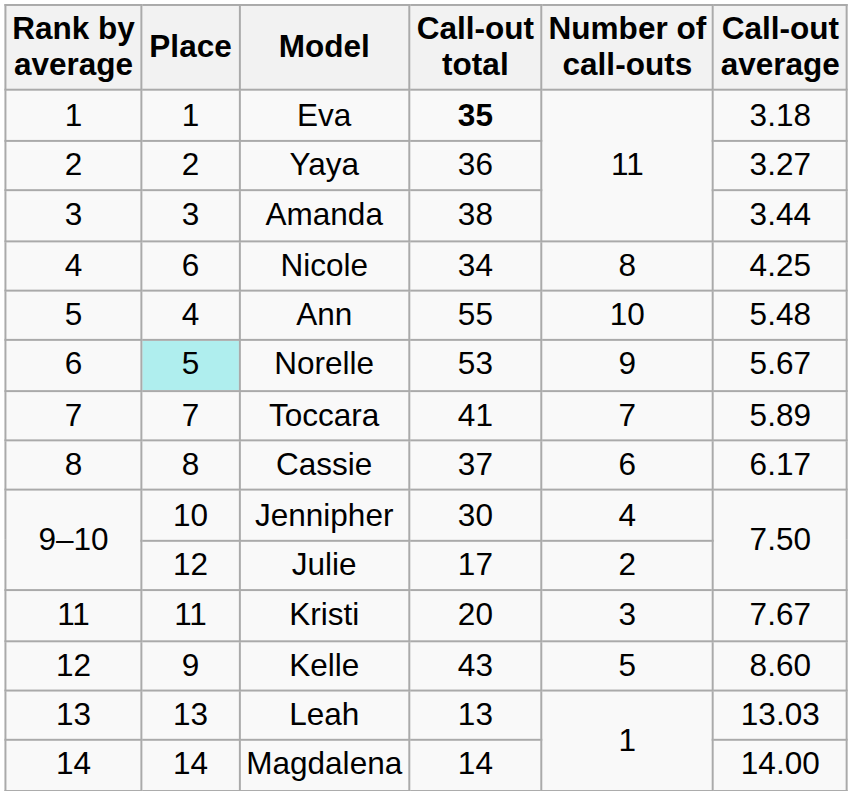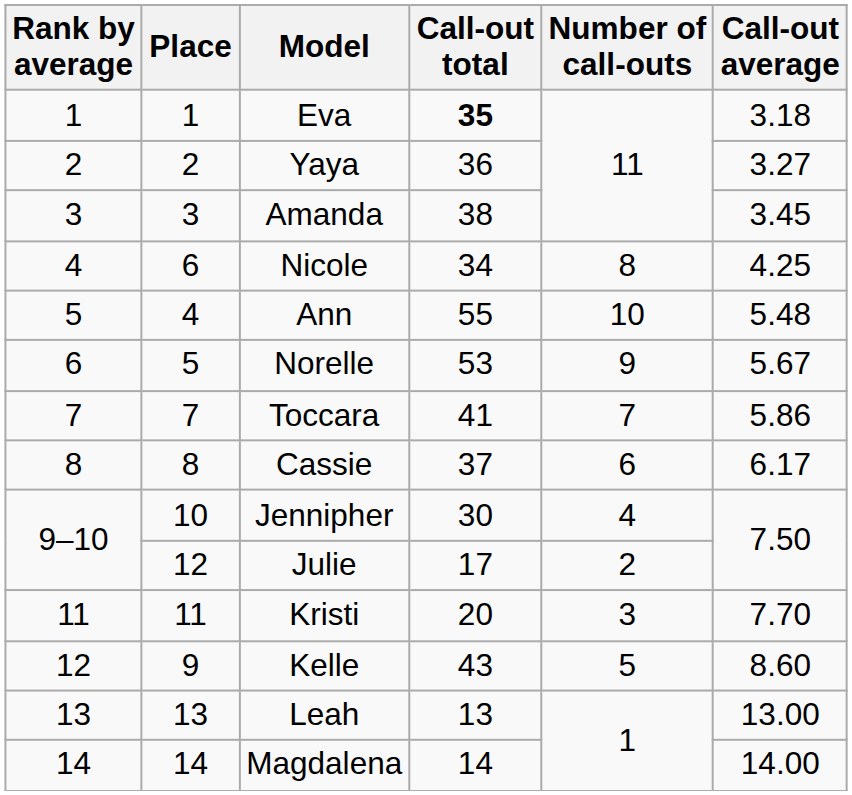Amanda | Call-out average: 3.44 -> 3.45
Norelle | Place: paleturquoise background -> no background
Toccara | Call-out average: 5.89 -> 5.86
Kristi | Call-out average: 7.67 -> 7.70
Leah | Call-out average: 13.03 -> 13.00
